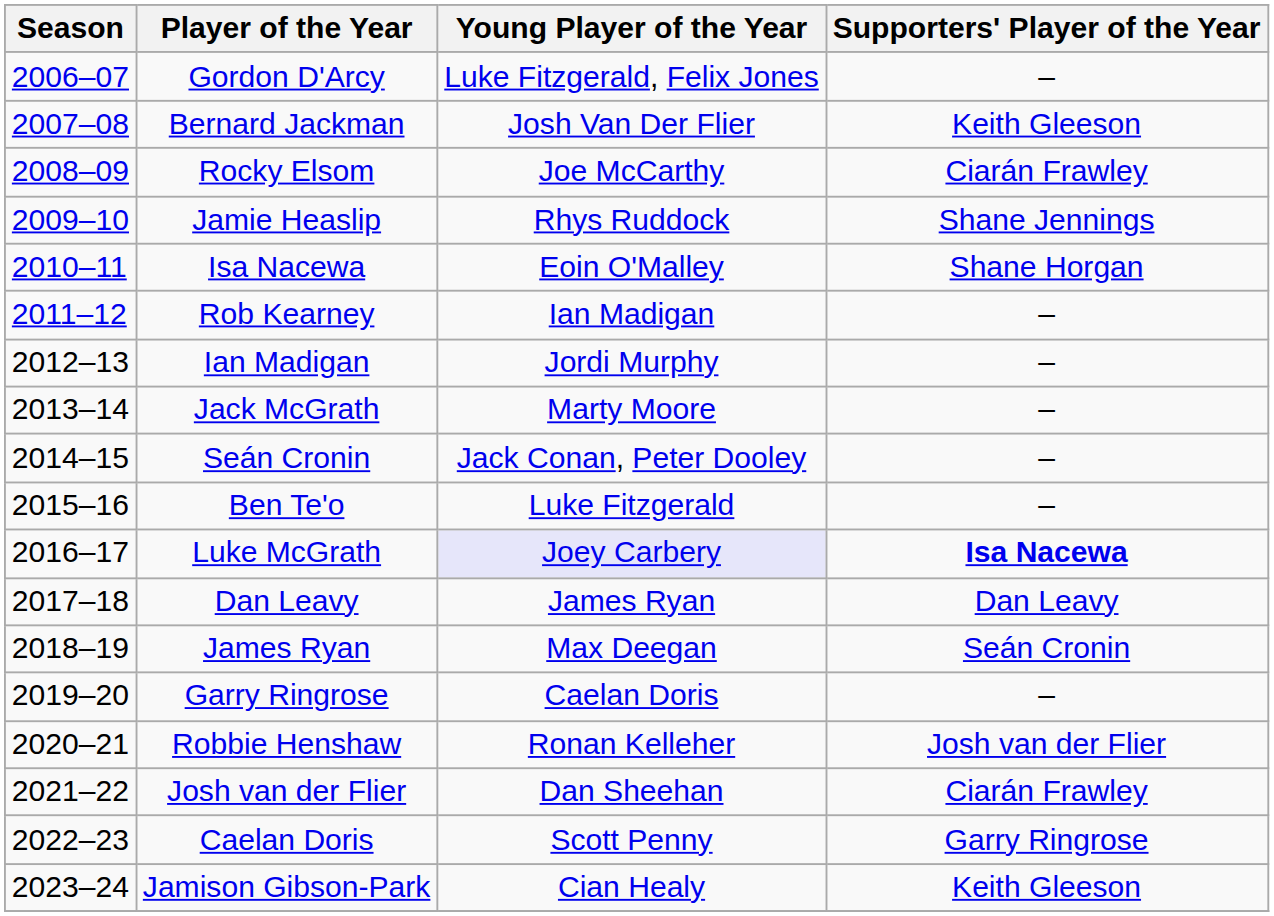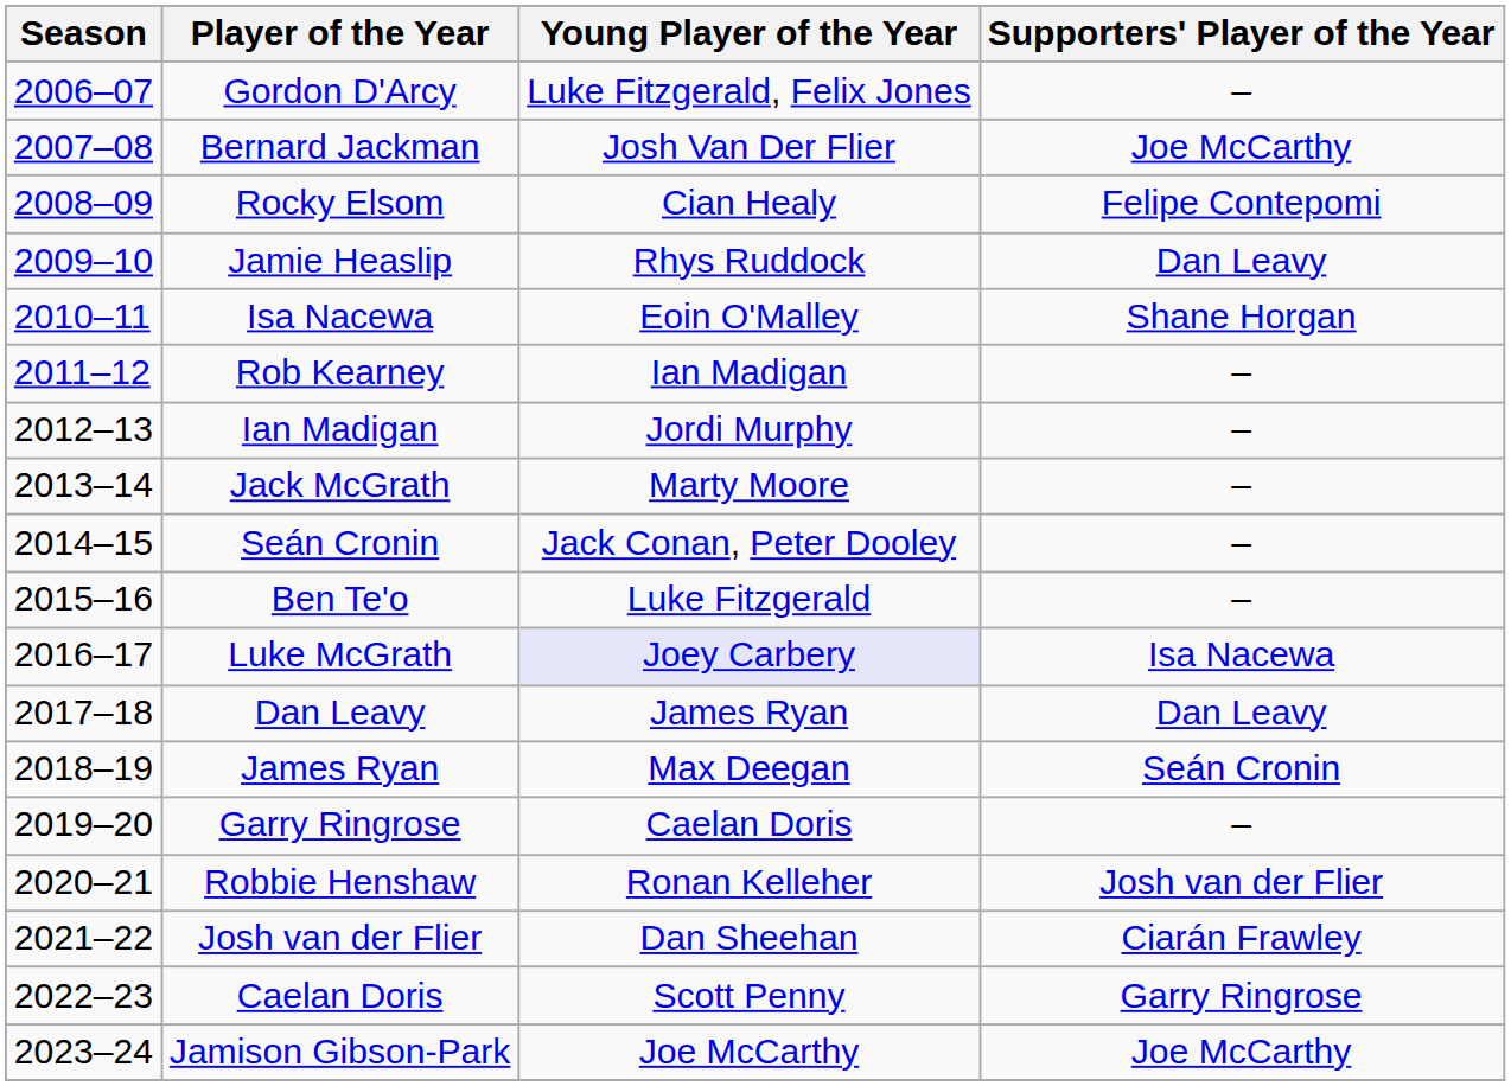Bernard Jackman | Supporters' Player of the Year: Keith Gleeson -> Joe McCarthy
Rocky Elsom | Young Player of the Year: Joe McCarthy -> Cian Healy
Rocky Elsom | Supporters' Player of the Year: Ciarán Frawley -> Felipe Contepomi
Jamie Heaslip | Supporters' Player of the Year: Shane Jennings -> Dan Leavy
Luke McGrath | Supporters' Player of the Year: bold -> normal
Jamison Gibson-Park | Young Player of the Year: Cian Healy -> Joe McCarthy
Jamison Gibson-Park | Supporters' Player of the Year: Keith Gleeson -> Joe McCarthy
